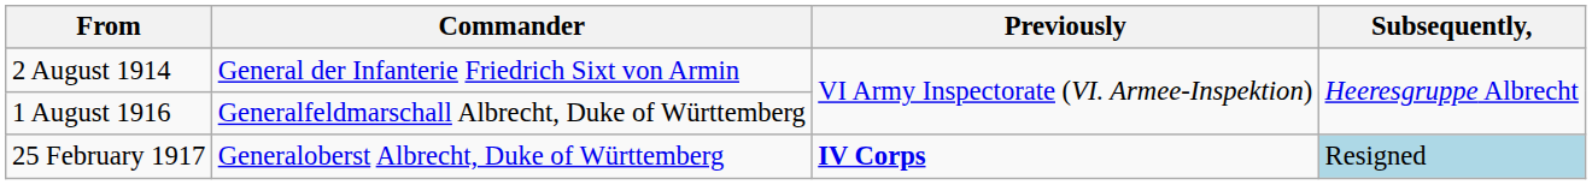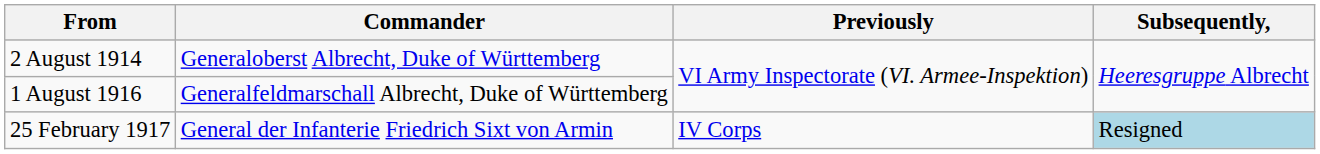2 August 1914 | Commander: General der Infanterie Friedrich Sixt von Armin -> Generaloberst Albrecht, Duke of Württemberg
25 February 1917 | Commander: Generaloberst Albrecht, Duke of Württemberg -> General der Infanterie Friedrich Sixt von Armin
25 February 1917 | Previously: bold -> normal
